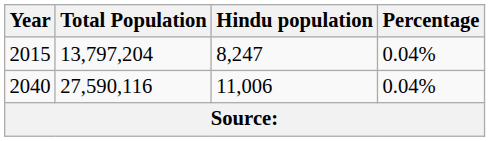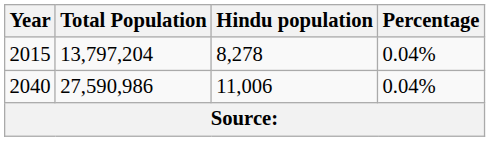2015 | Hindu population: 8,247 -> 8,278
2040 | Total Population: 27,590,116 -> 27,590,986
